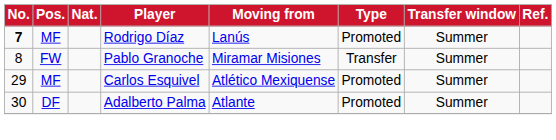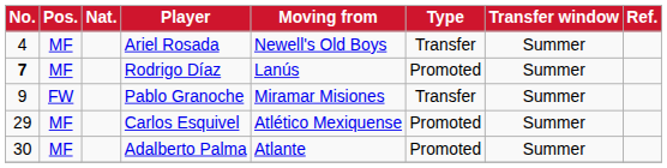+ row: 4 | MF | Ariel Rosada | Newell's Old Boys | Transfer | Summer
Pablo Granoche | No.: 8 -> 9
Adalberto Palma | Pos.: DF -> MF
